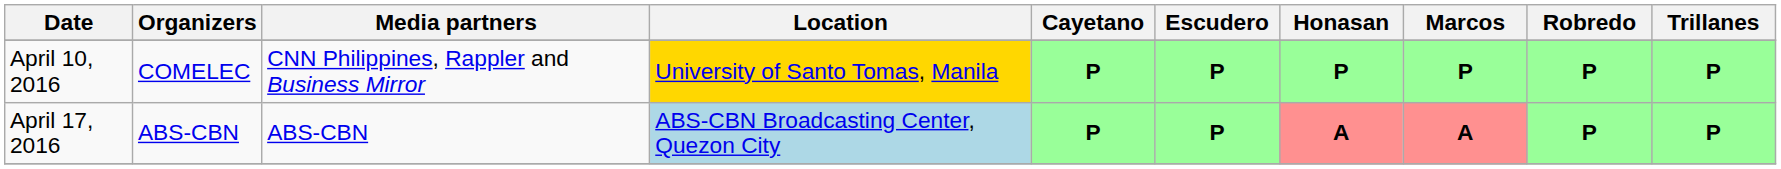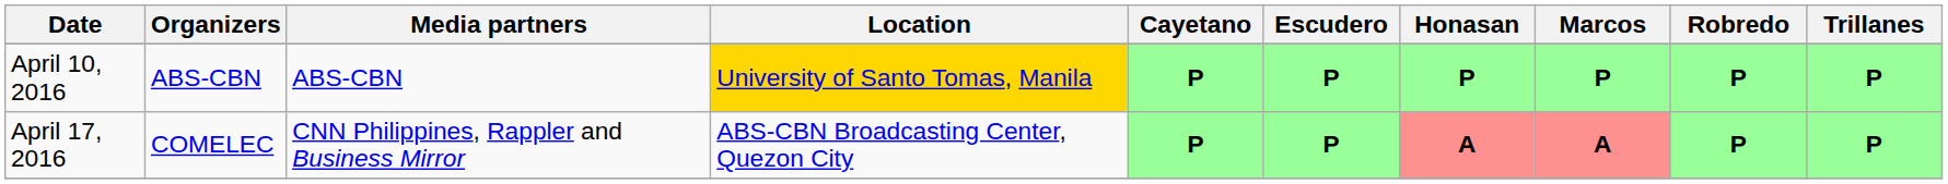April 10, 2016 | Organizers: COMELEC -> ABS-CBN
April 10, 2016 | Media partners: CNN Philippines, Rappler and Business Mirror -> ABS-CBN
April 17, 2016 | Organizers: ABS-CBN -> COMELEC
April 17, 2016 | Media partners: ABS-CBN -> CNN Philippines, Rappler and Business Mirror
April 17, 2016 | Location: lightblue background -> no background
